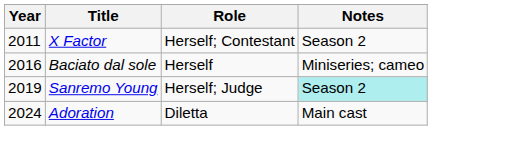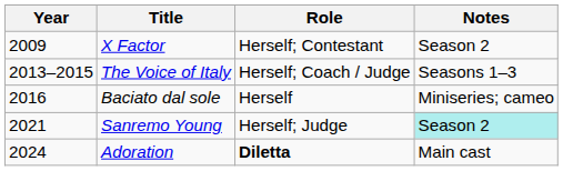X Factor | Year: 2011 -> 2009
+ row: 2013–2015 | The Voice of Italy | Herself; Coach / Judge | Seasons 1–3
Sanremo Young | Year: 2019 -> 2021
Adoration | Role: normal -> bold
